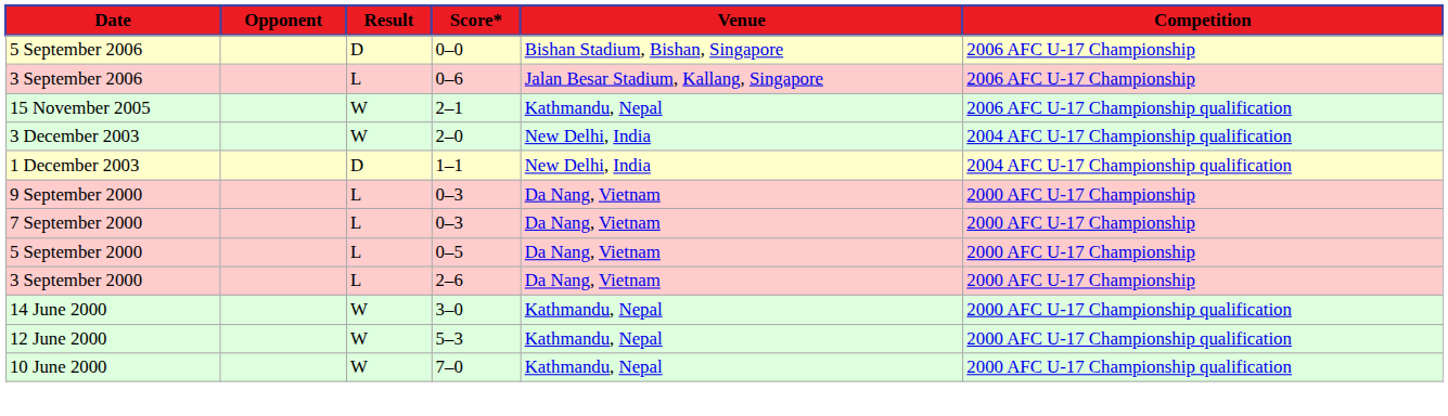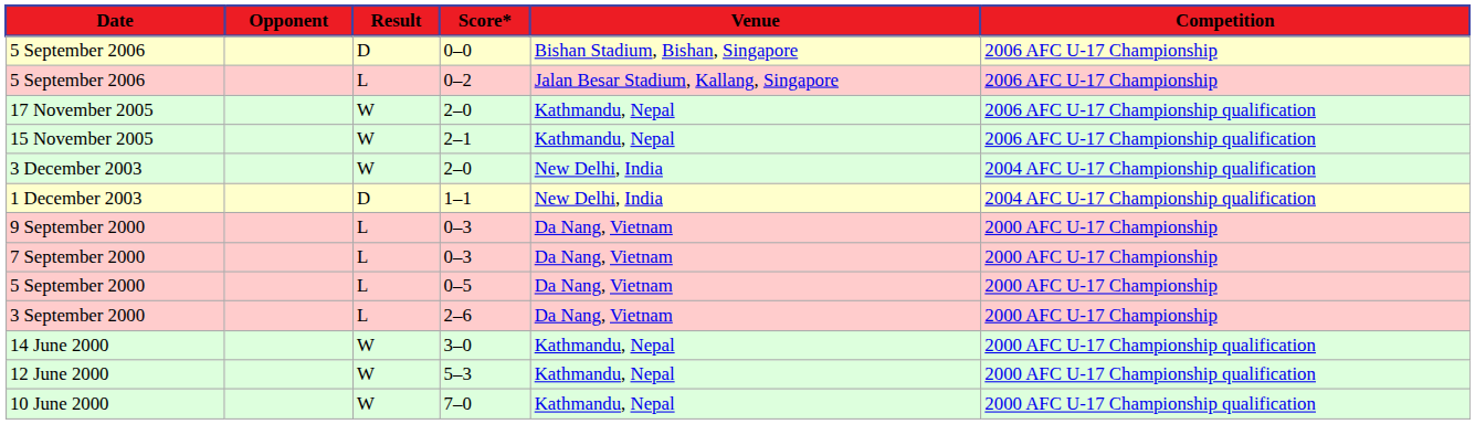+ row: 5 September 2006 | L | 0–2 | Jalan Besar Stadium, Kallang, Singapore | 2006 AFC U-17 Championship
- row: 3 September 2006 | L | 0–6 | Jalan Besar Stadium, Kallang, Singapore | 2006 AFC U-17 Championship
+ row: 17 November 2005 | W | 2–0 | Kathmandu, Nepal | 2006 AFC U-17 Championship qualification
